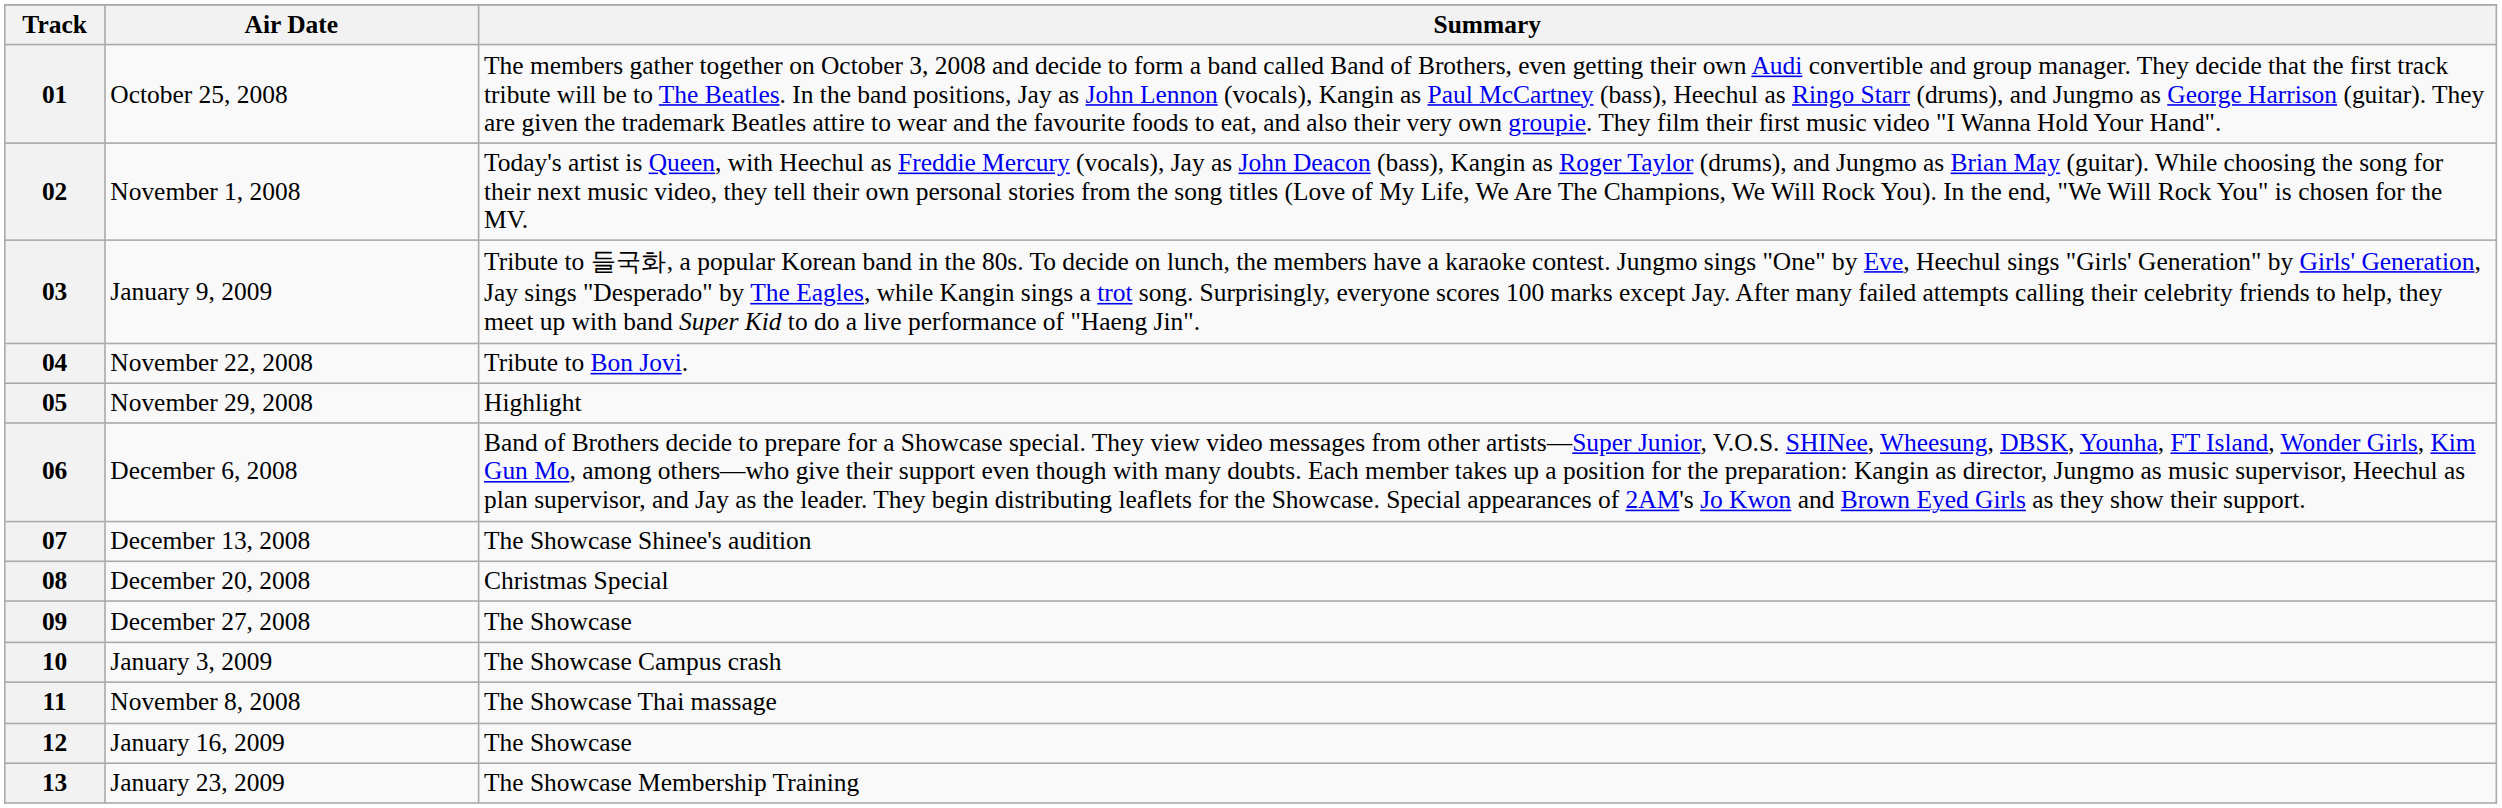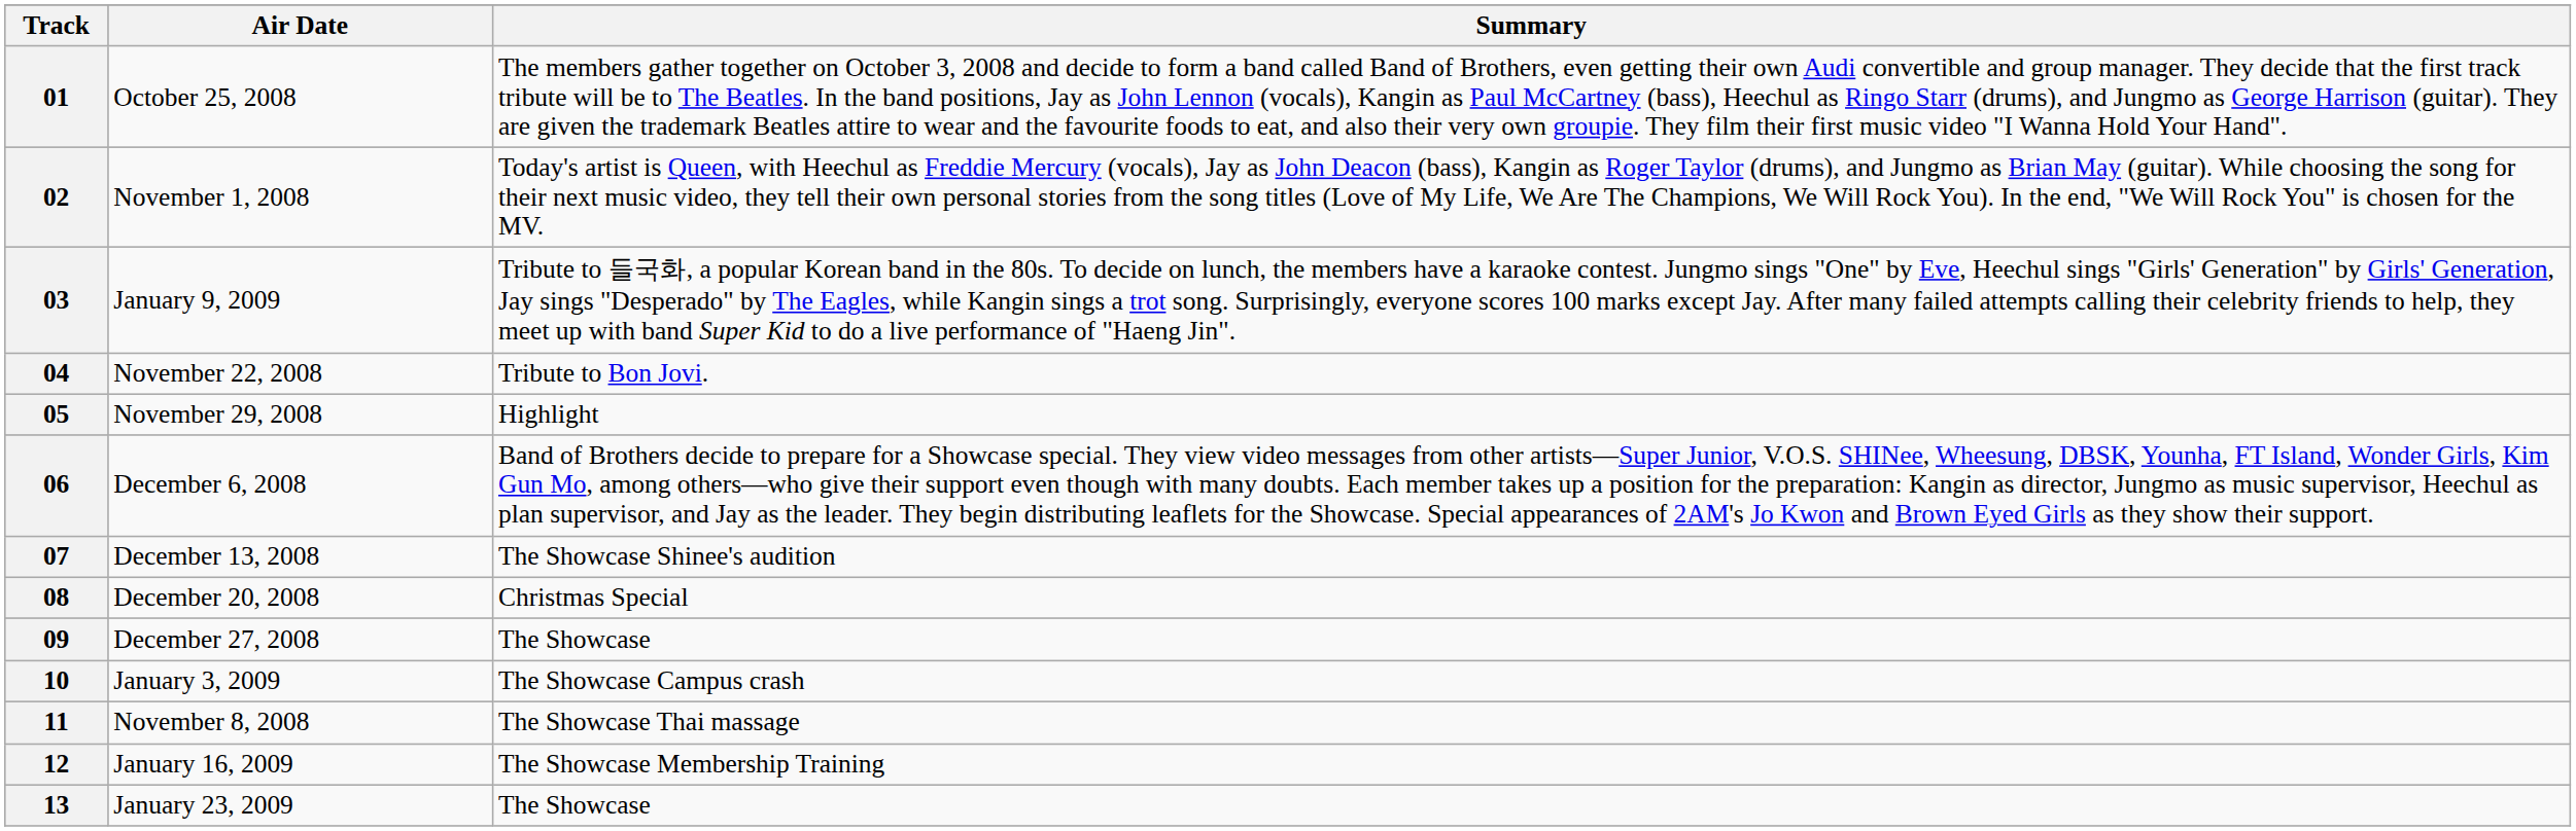12 | Summary: The Showcase -> The Showcase Membership Training
13 | Summary: The Showcase Membership Training -> The Showcase
